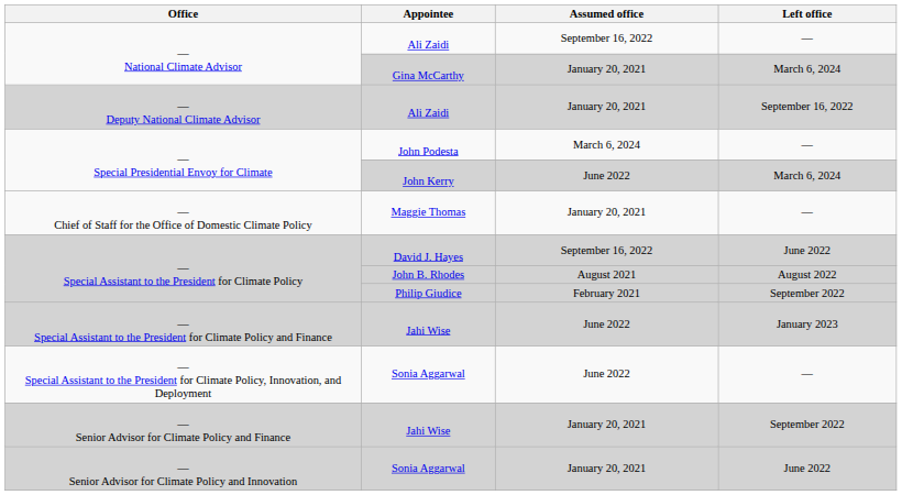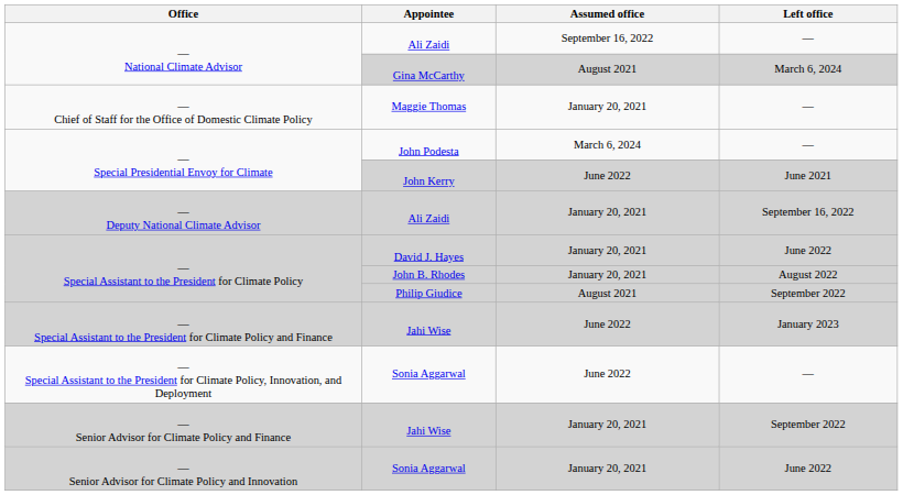Gina McCarthy | Assumed office: January 20, 2021 -> August 2021
rows swapped: — Deputy National Climate Advisor / Ali Zaidi <-> Maggie Thomas
John Kerry | Left office: March 6, 2024 -> June 2021
David J. Hayes | Assumed office: September 16, 2022 -> January 20, 2021
John B. Rhodes | Assumed office: August 2021 -> January 20, 2021
Philip Giudice | Assumed office: February 2021 -> August 2021
